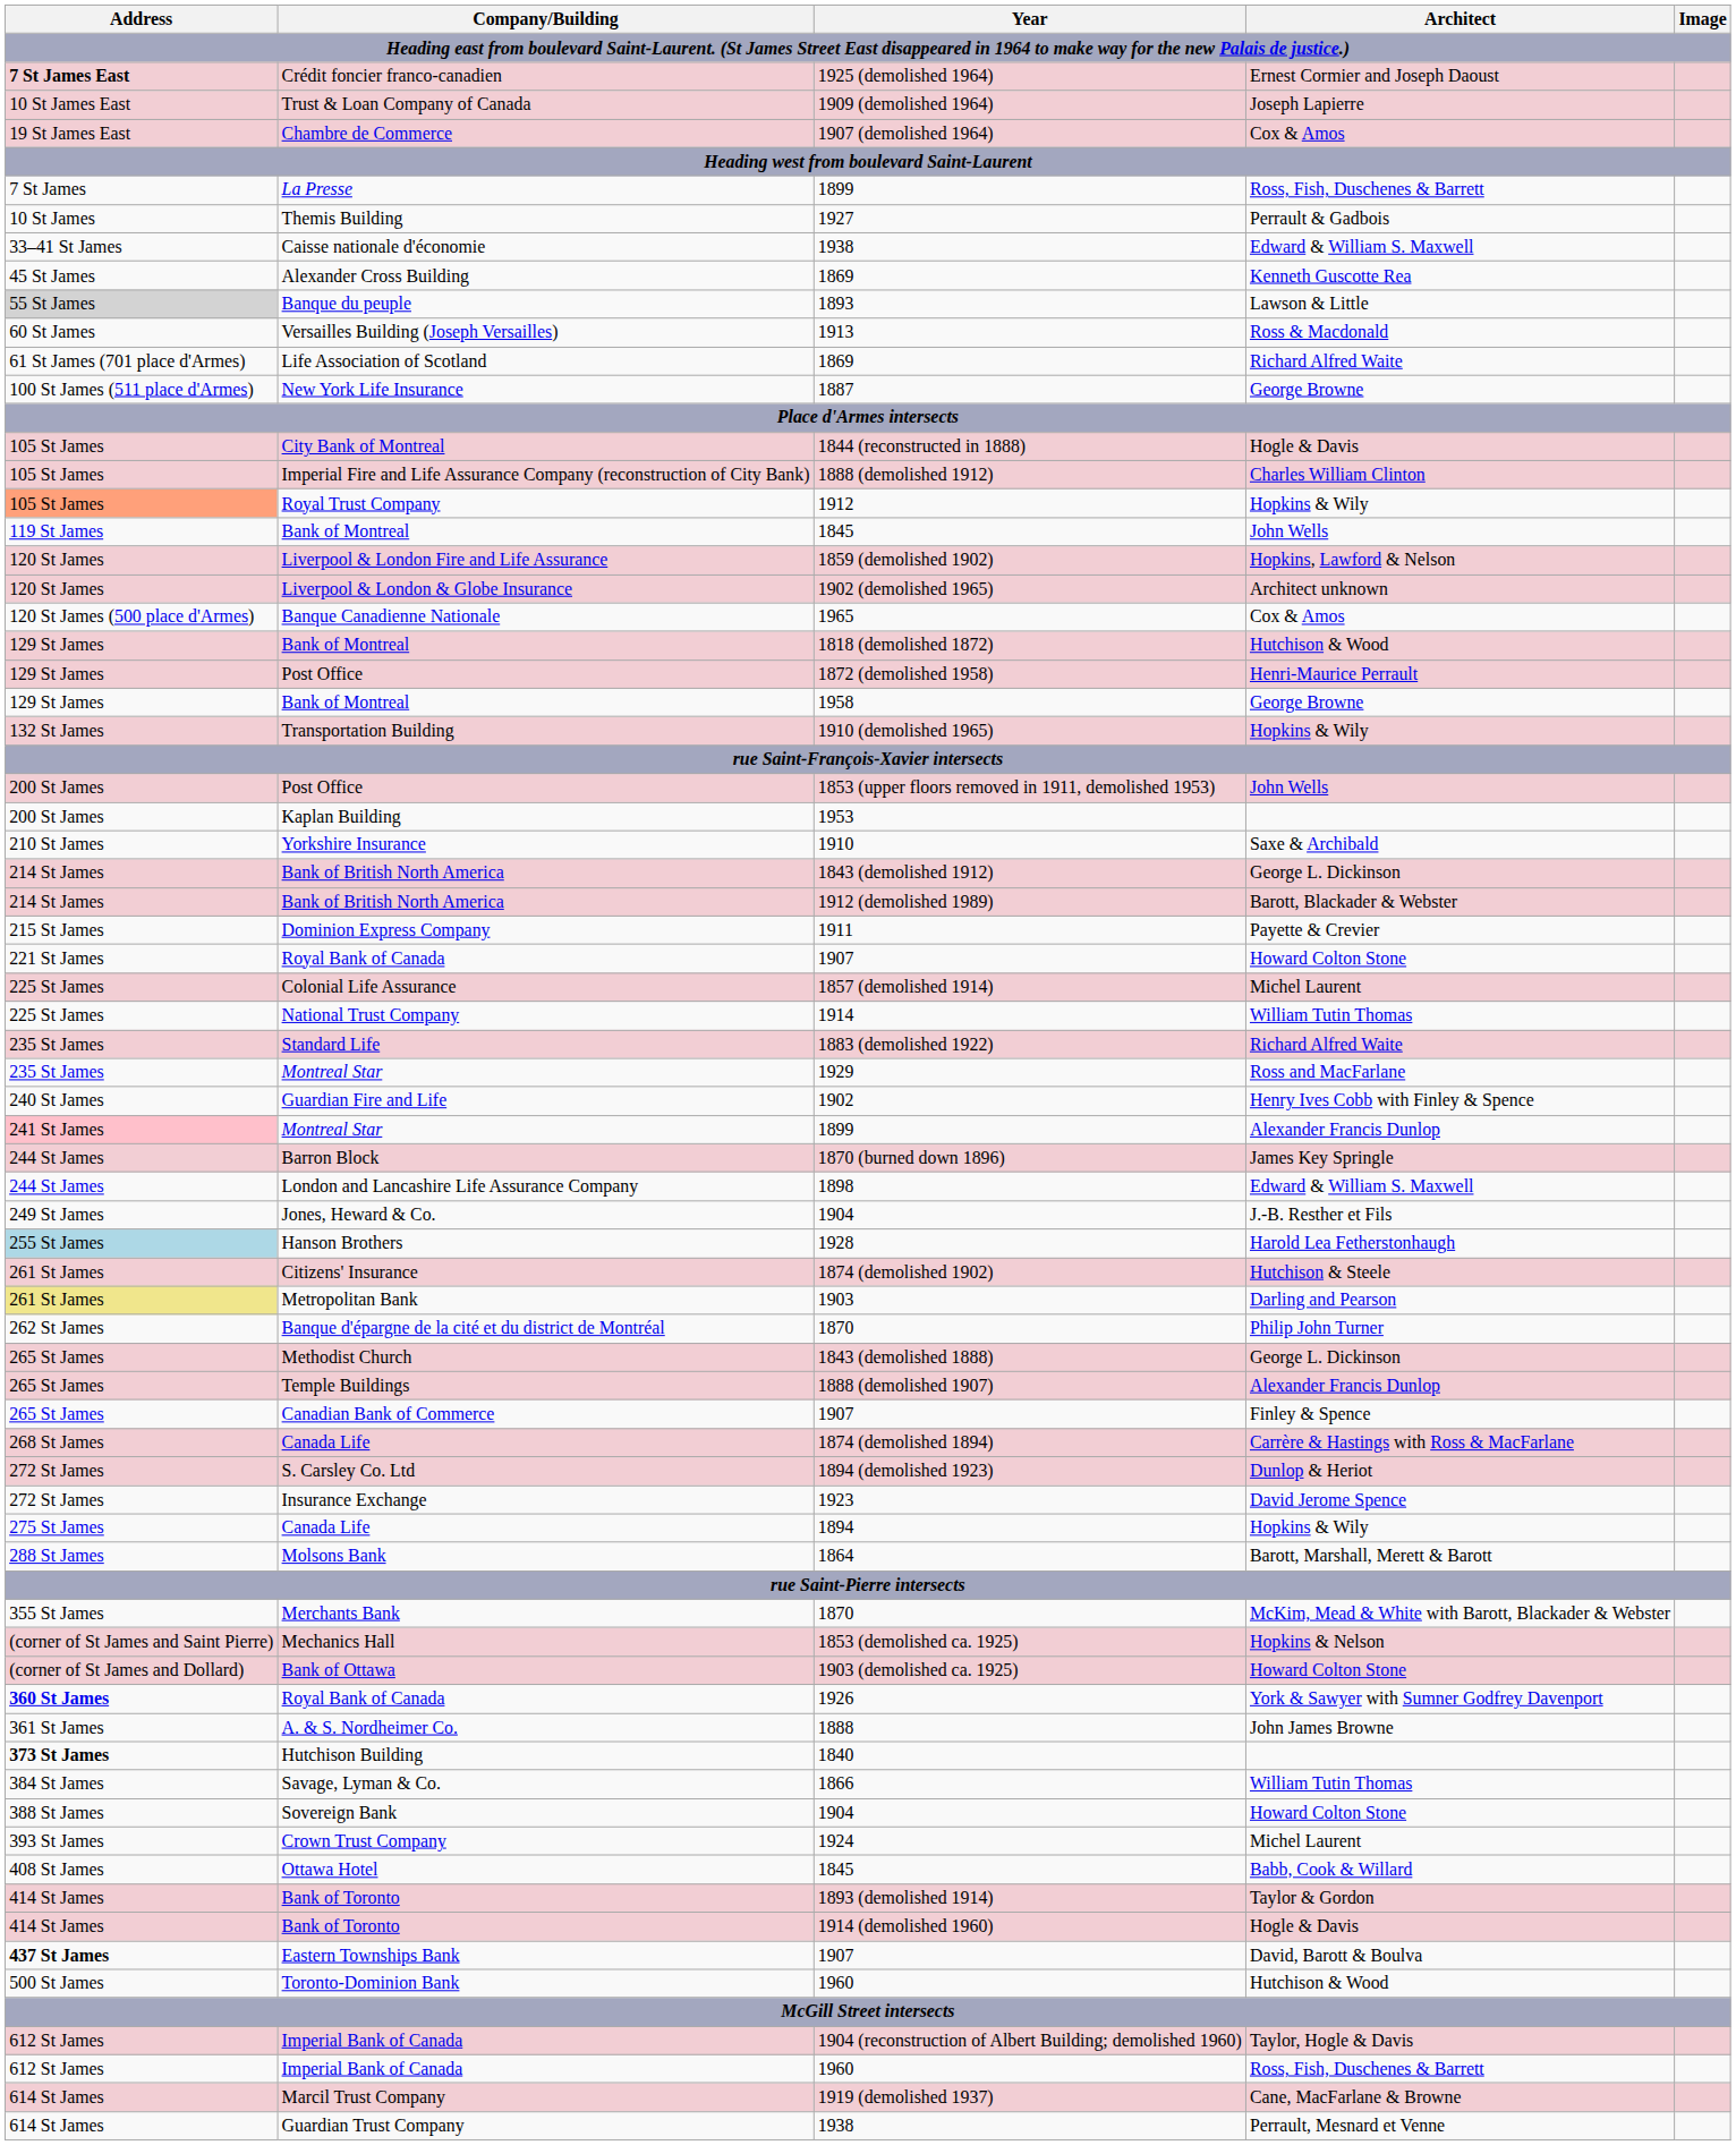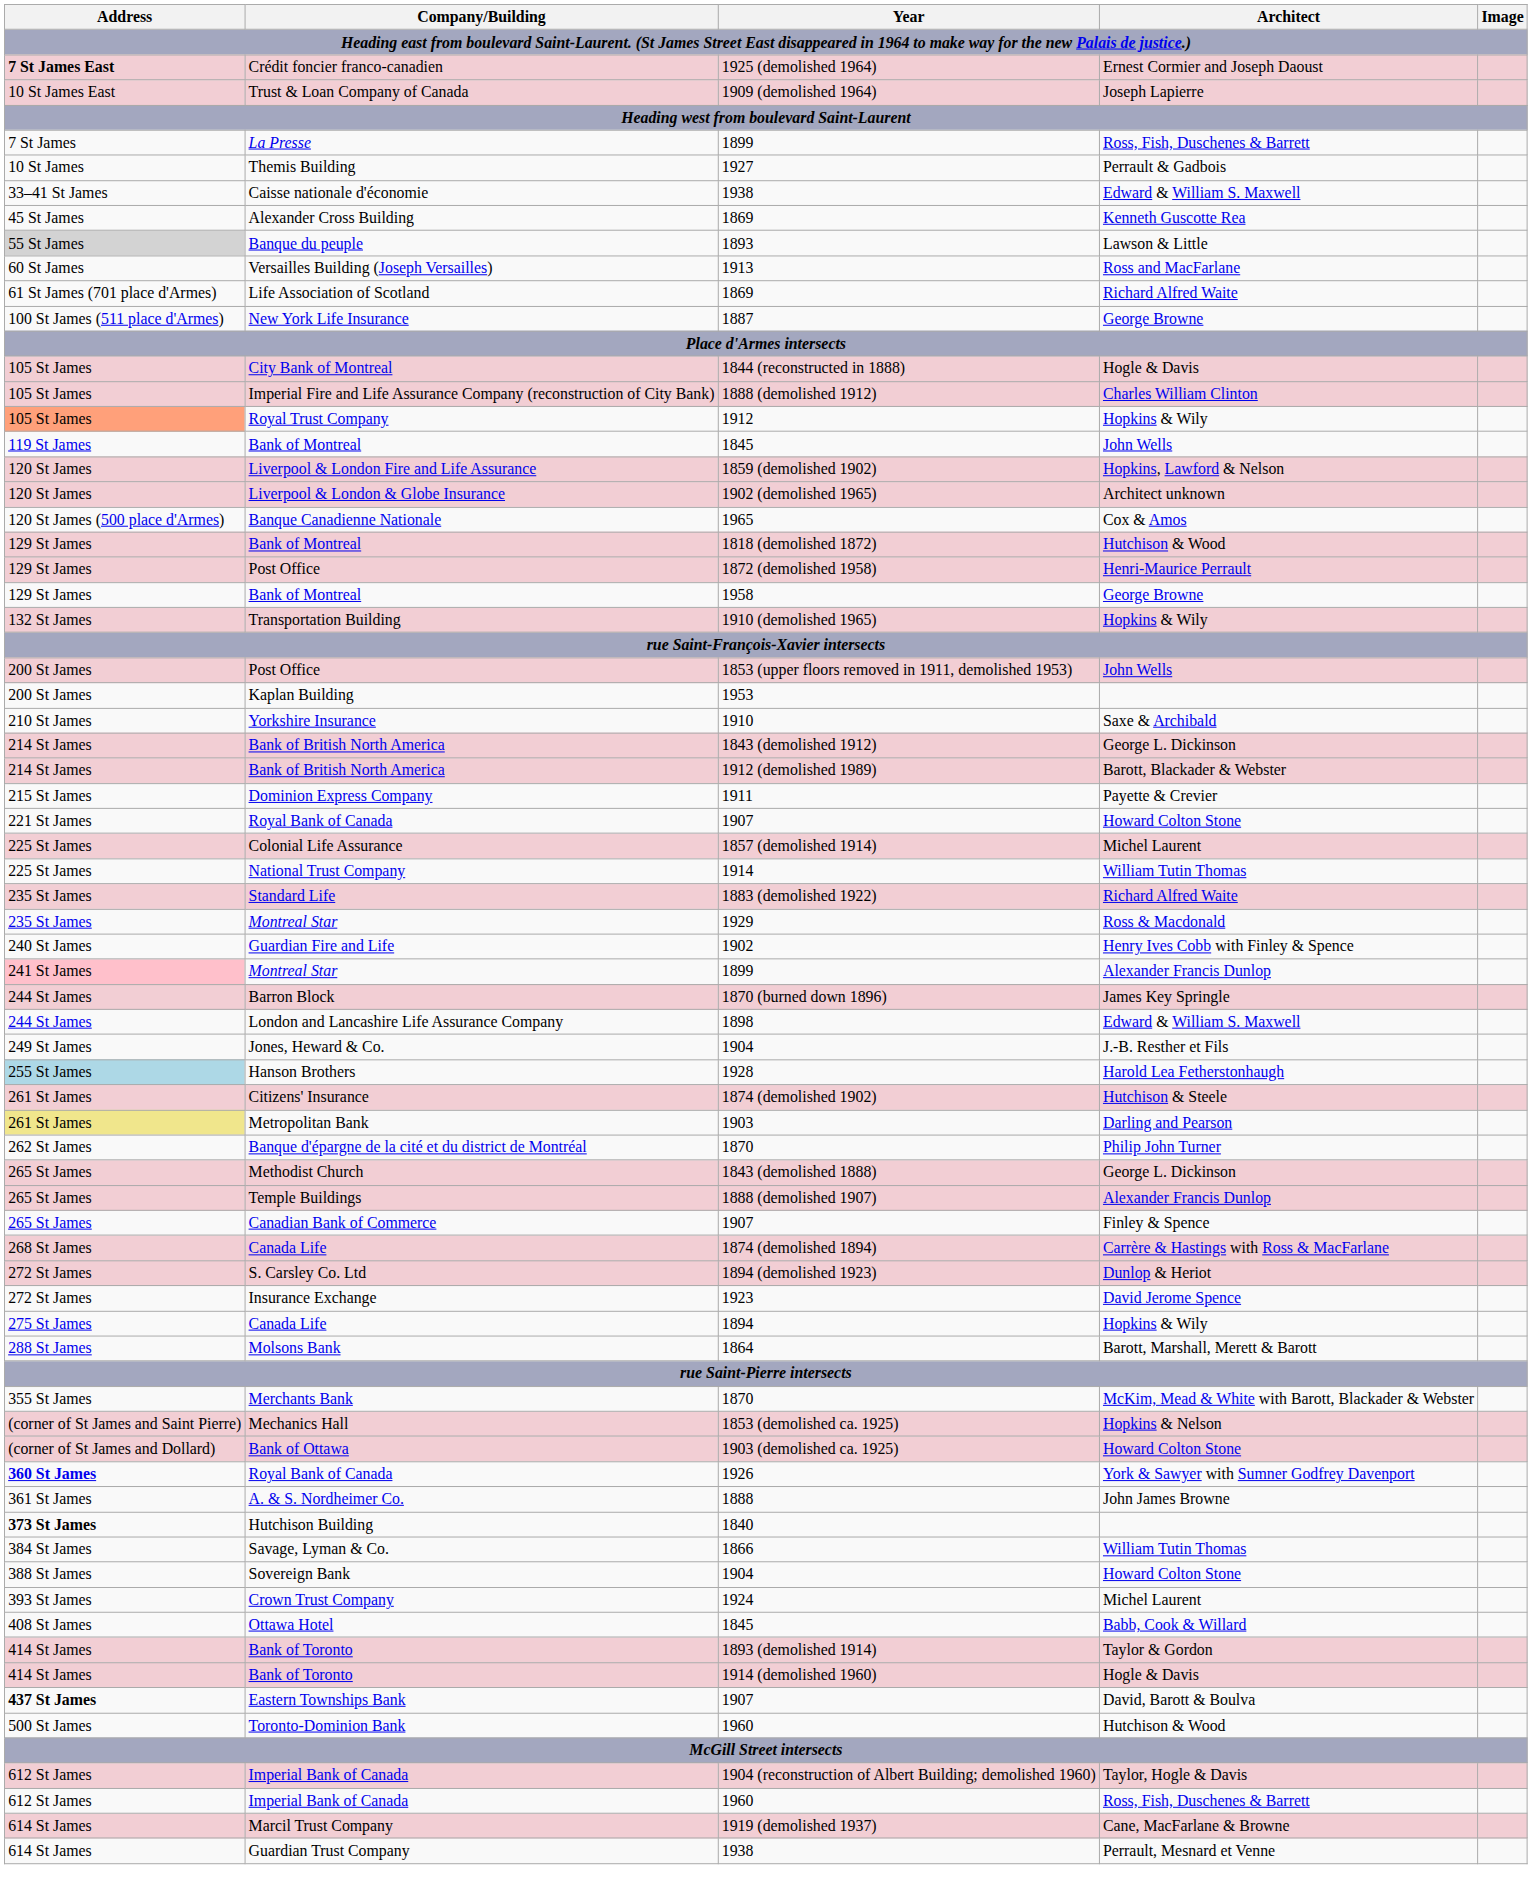- row: 19 St James East | Chambre de Commerce | 1907 (demolished 1964) | Cox & Amos
Versailles Building (Joseph Versailles) | Architect: Ross & Macdonald -> Ross and MacFarlane
Montreal Star / 1929 | Architect: Ross and MacFarlane -> Ross & Macdonald
